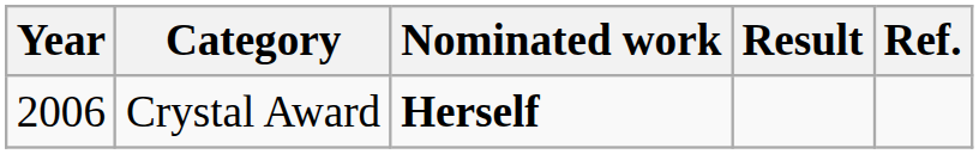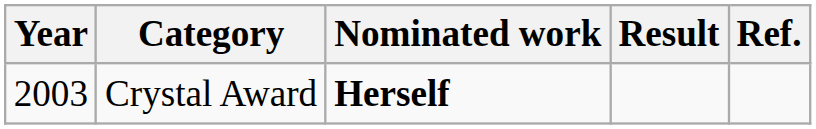Crystal Award | Year: 2006 -> 2003
